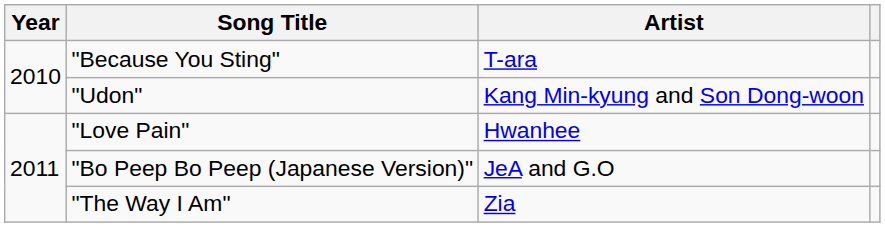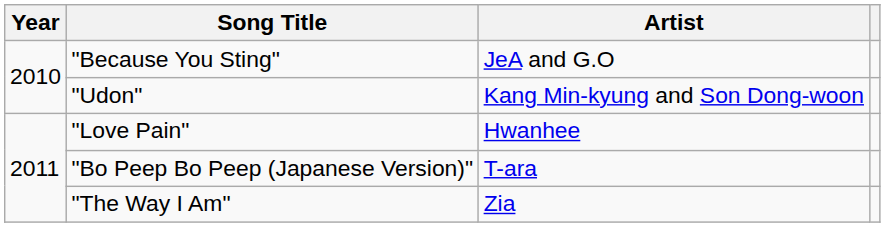"Because You Sting" | Artist: T-ara -> JeA and G.O
"Bo Peep Bo Peep (Japanese Version)" | Artist: JeA and G.O -> T-ara
